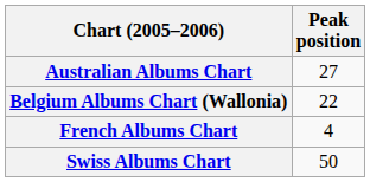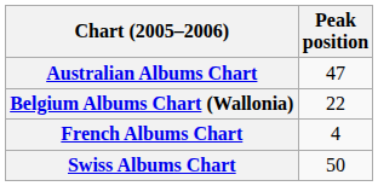Australian Albums Chart | Peak position: 27 -> 47
